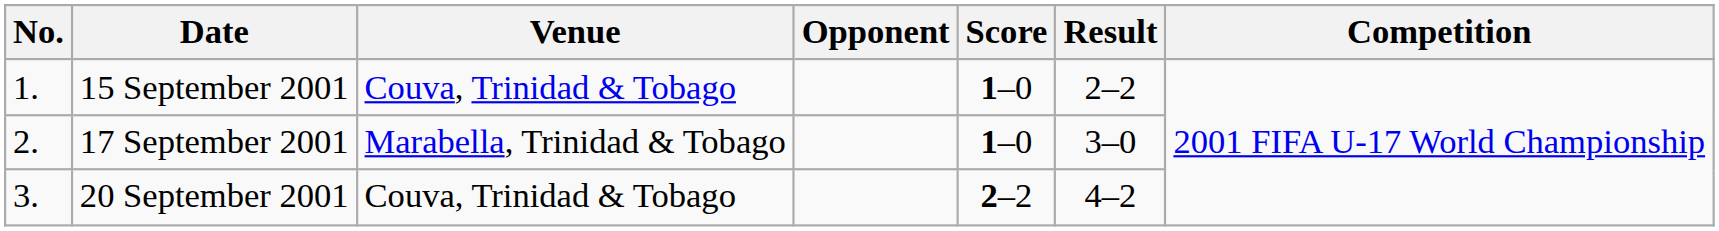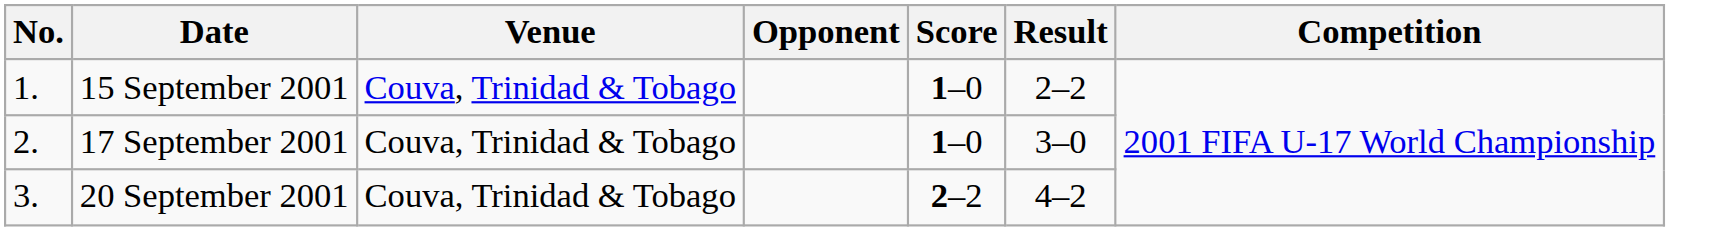17 September 2001 | Venue: Marabella, Trinidad & Tobago -> Couva, Trinidad & Tobago
